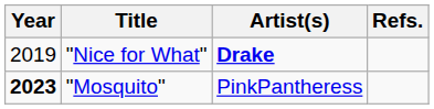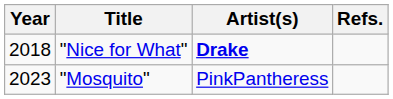"Nice for What" | Year: 2019 -> 2018
"Mosquito" | Year: bold -> normal
